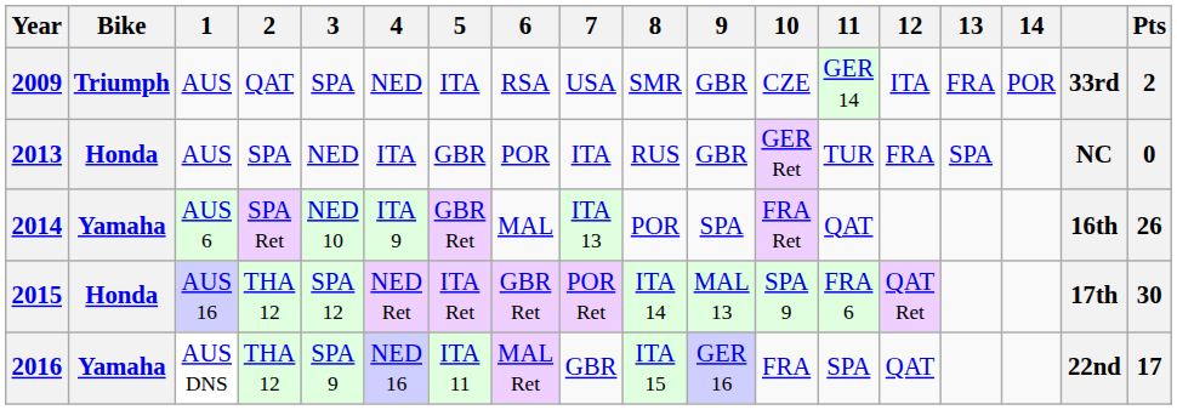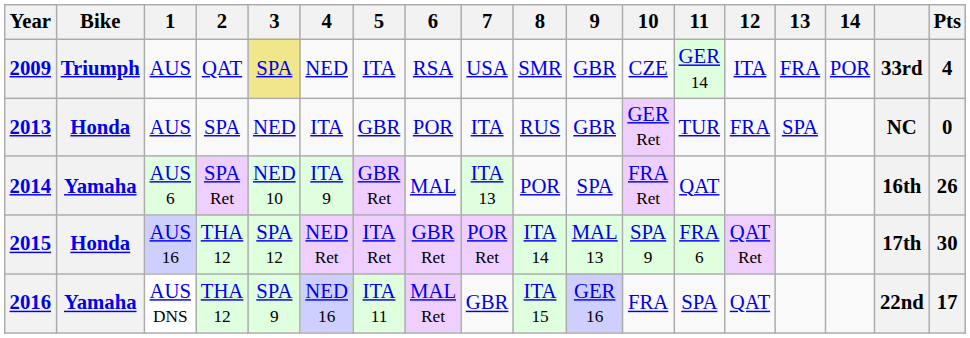2009 | 3: no background -> khaki background
2009 | Pts: 2 -> 4
